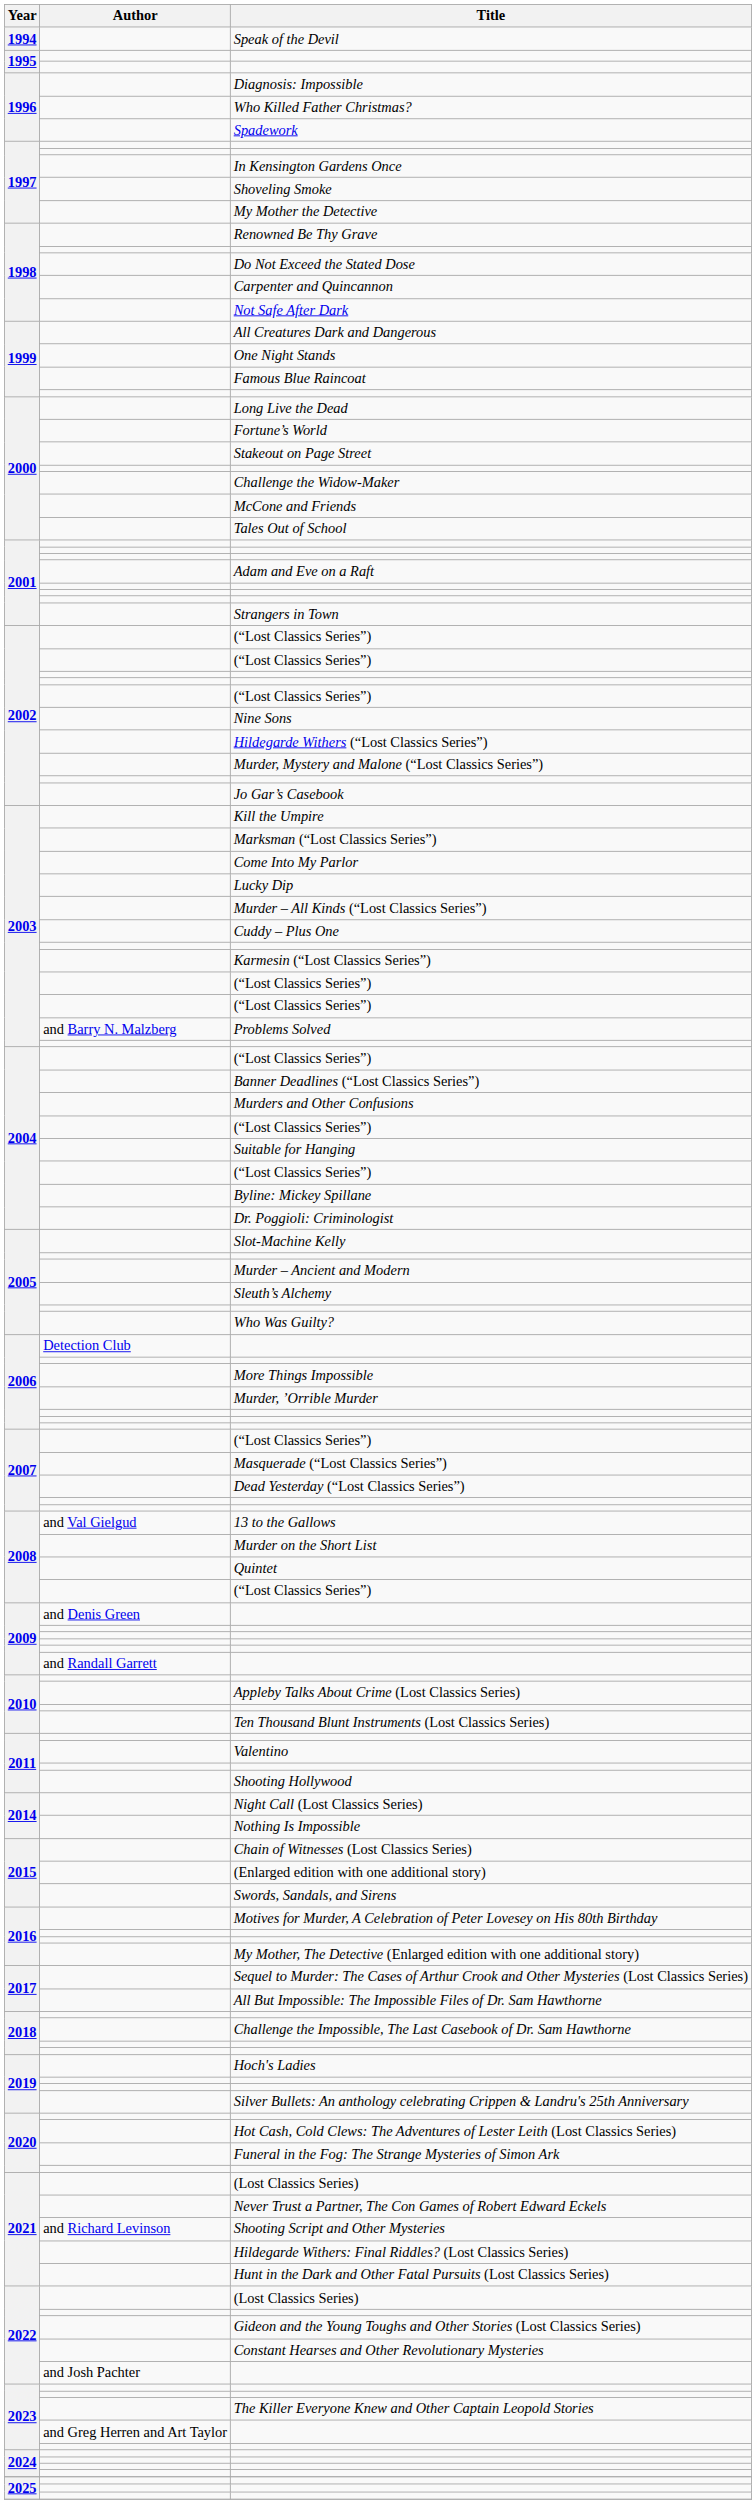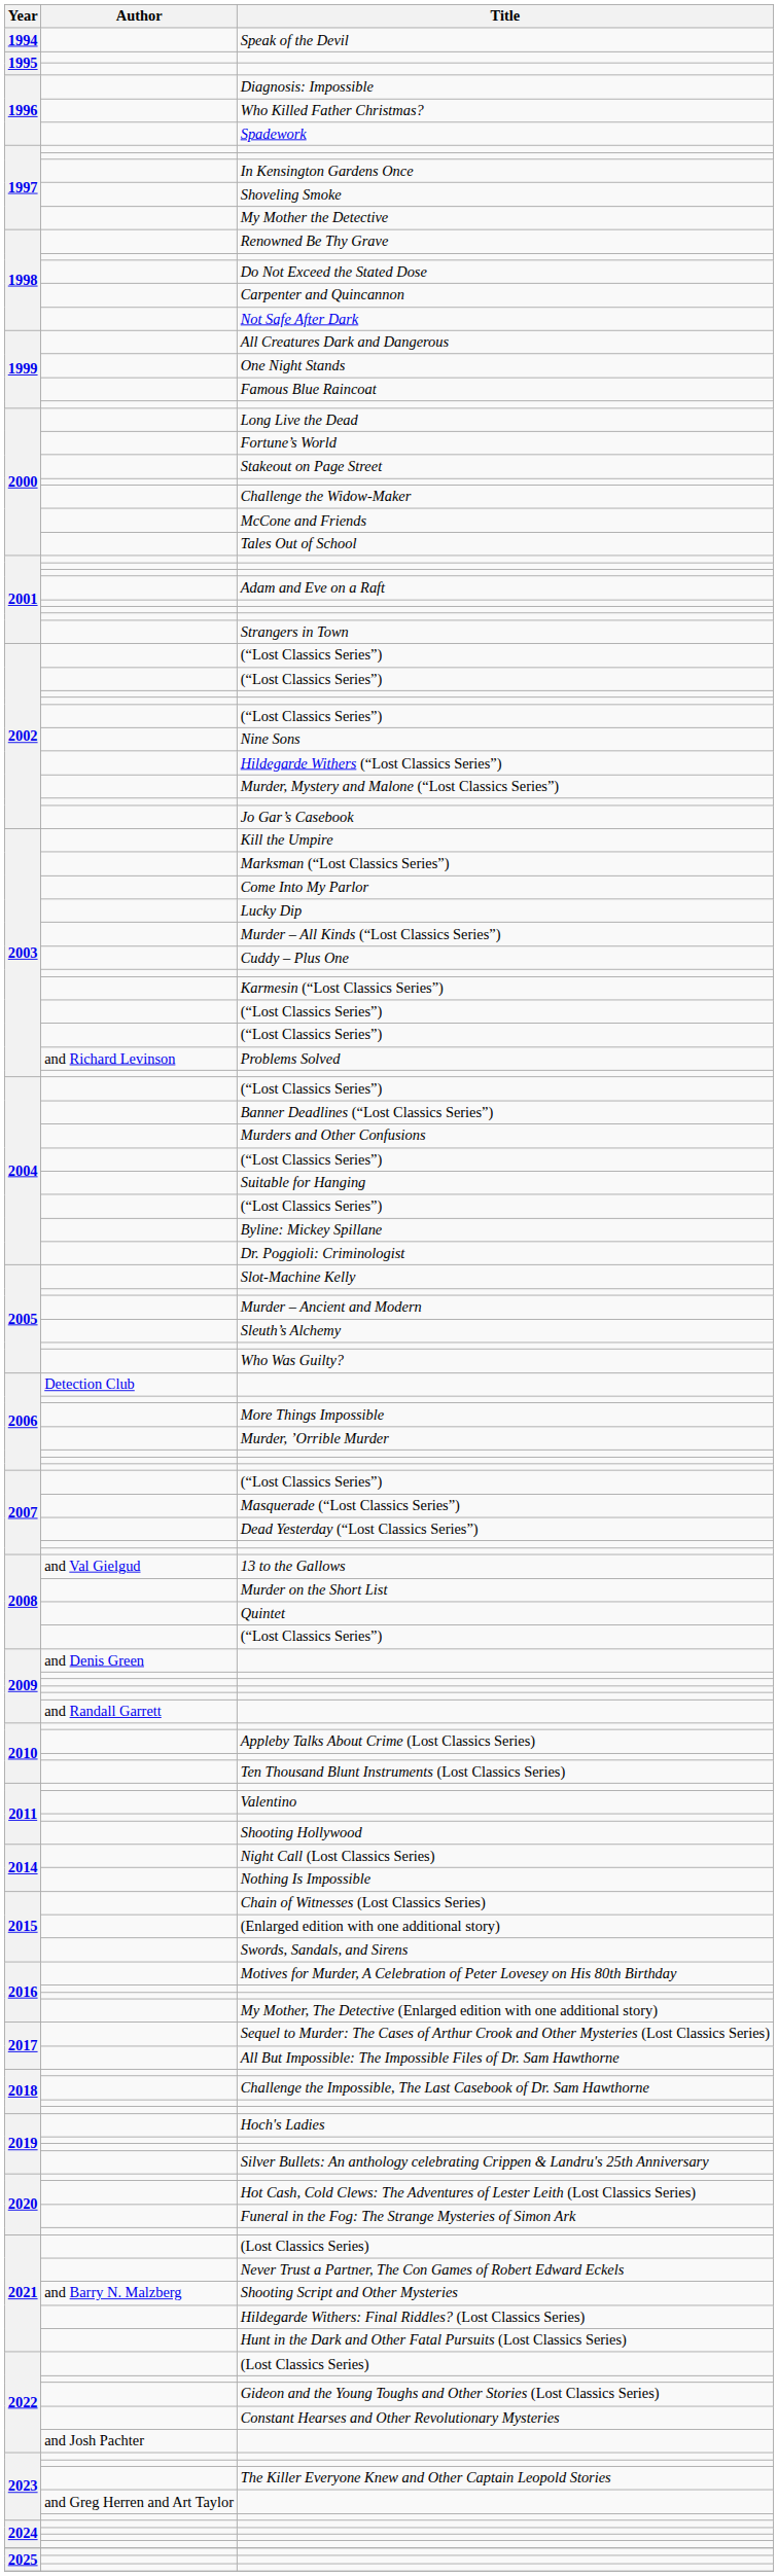Problems Solved | Author: and Barry N. Malzberg -> and Richard Levinson
Shooting Script and Other Mysteries | Author: and Richard Levinson -> and Barry N. Malzberg
